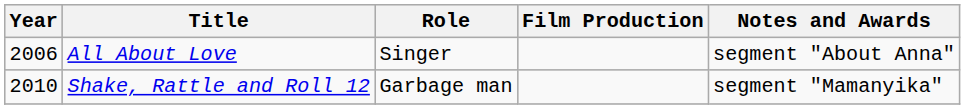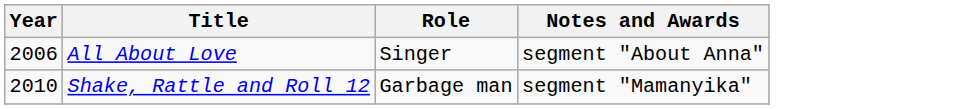- column: Film Production
